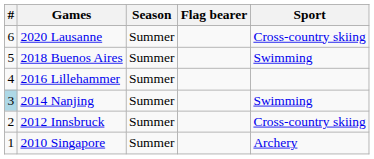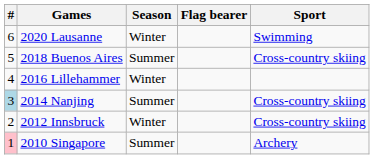2020 Lausanne | Season: Summer -> Winter
2020 Lausanne | Sport: Cross-country skiing -> Swimming
2018 Buenos Aires | Sport: Swimming -> Cross-country skiing
2016 Lillehammer | Season: Summer -> Winter
2014 Nanjing | Sport: Swimming -> Cross-country skiing
2012 Innsbruck | Season: Summer -> Winter
2010 Singapore | #: no background -> pink background
